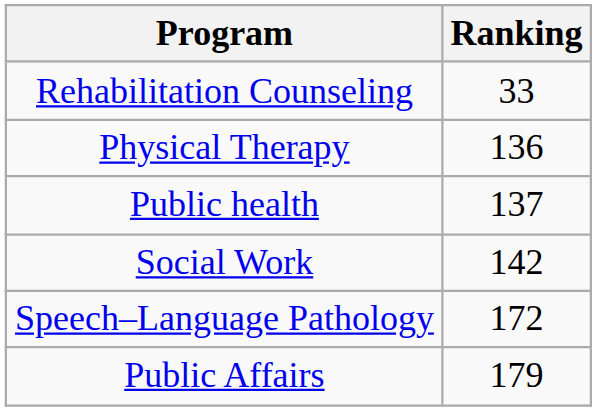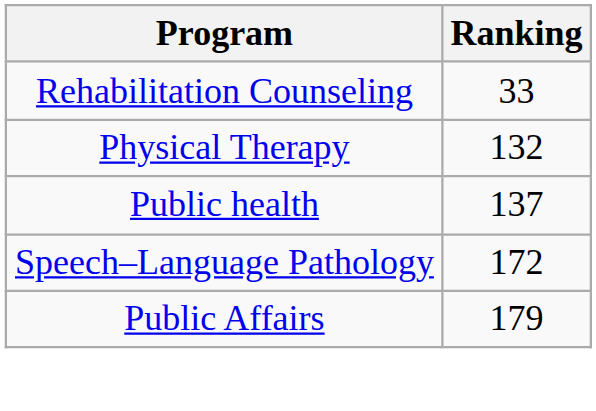Physical Therapy | Ranking: 136 -> 132
- row: Social Work | 142
